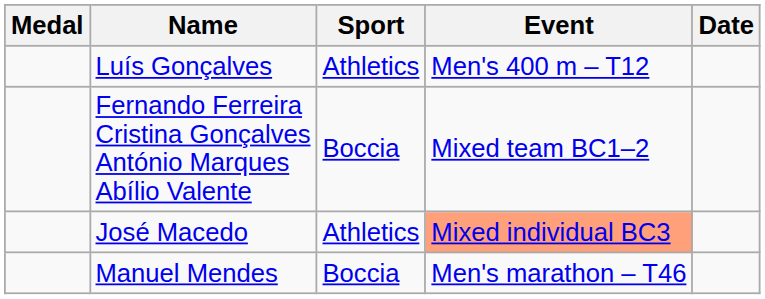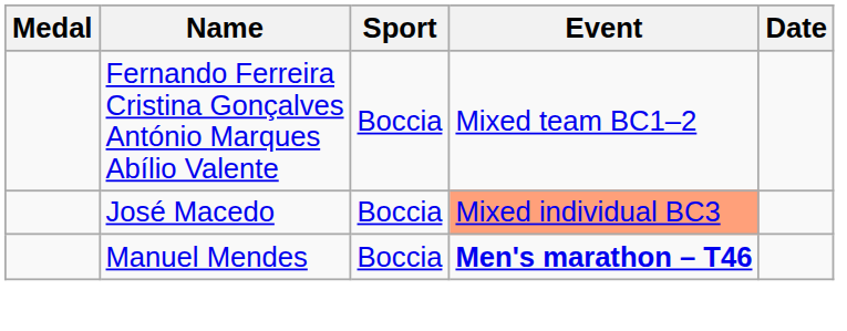- row: Luís Gonçalves | Athletics | Men's 400 m – T12
José Macedo | Sport: Athletics -> Boccia
Manuel Mendes | Event: normal -> bold
